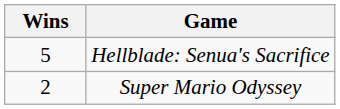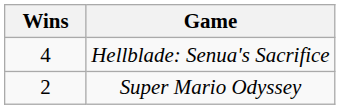Hellblade: Senua's Sacrifice | Wins: 5 -> 4
